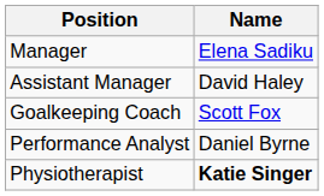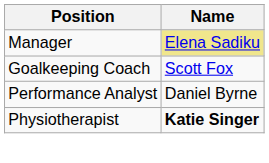Manager | Name: no background -> khaki background
- row: Assistant Manager | David Haley
